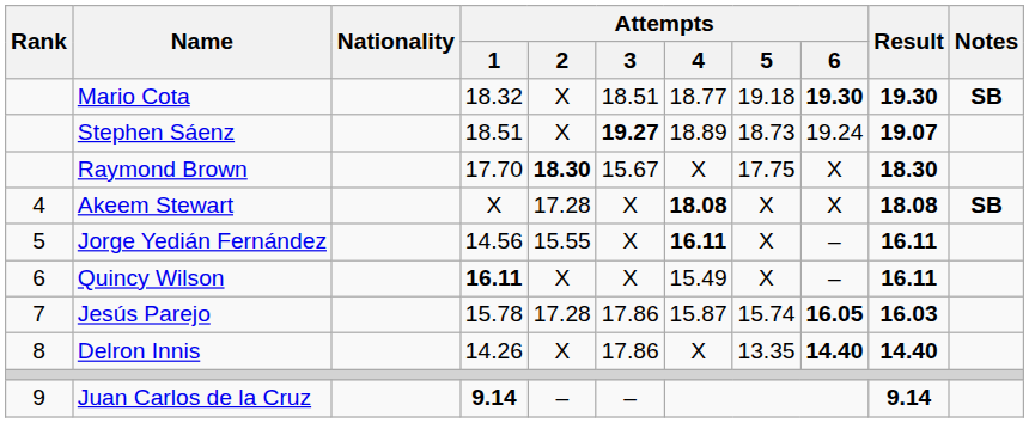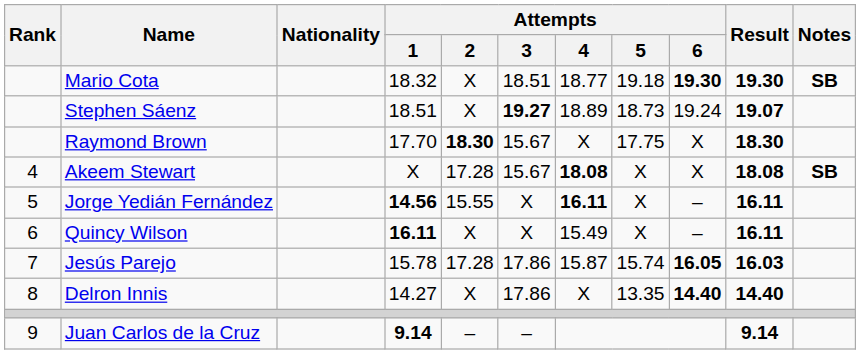Akeem Stewart | Attempts / 3: X -> 15.67
Jorge Yedián Fernández | Attempts / 1: normal -> bold
Delron Innis | Attempts / 1: 14.26 -> 14.27
